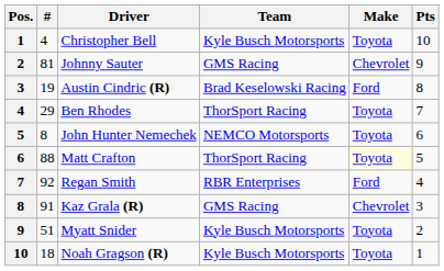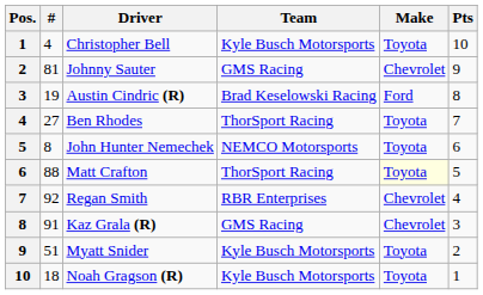Ben Rhodes | #: 29 -> 27
Regan Smith | Make: Ford -> Chevrolet
